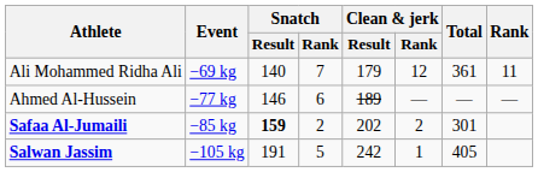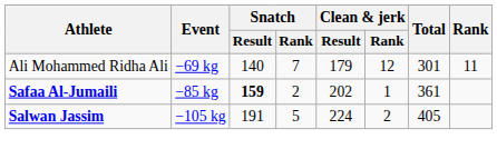Ali Mohammed Ridha Ali | Total: 361 -> 301
- row: Ahmed Al-Hussein | −77 kg | 146 | 6 | 189 | — | — | —
Safaa Al-Jumaili | Clean & jerk / Rank: 2 -> 1
Safaa Al-Jumaili | Total: 301 -> 361
Salwan Jassim | Clean & jerk / Result: 242 -> 224
Salwan Jassim | Clean & jerk / Rank: 1 -> 2
